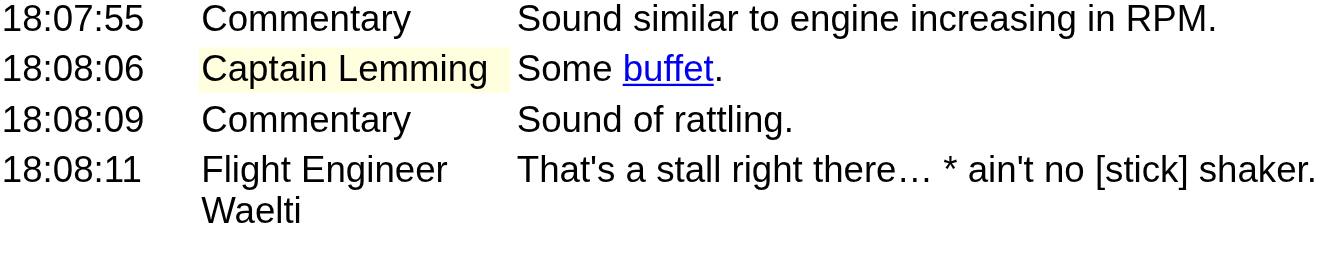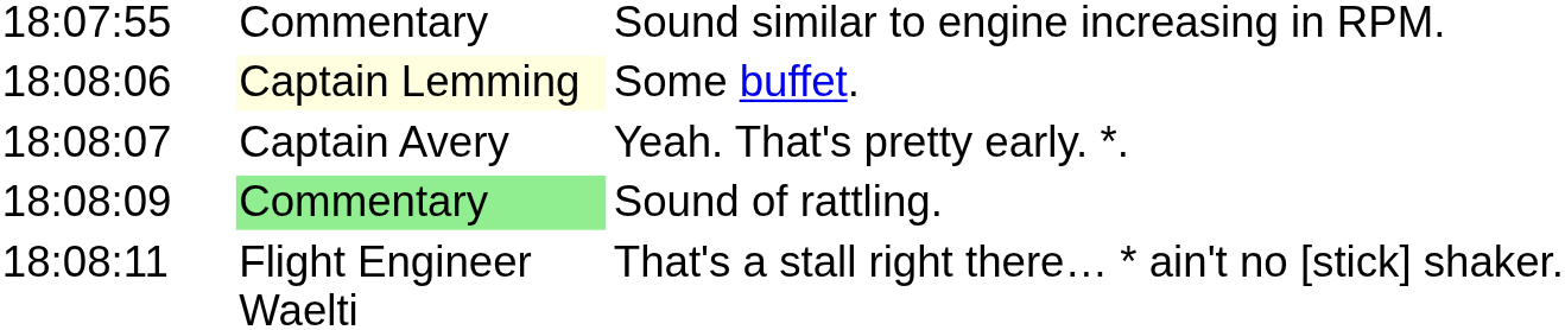+ row: 18:08:07 | Captain Avery | Yeah. That's pretty early. *.
Sound of rattling. | column 2: no background -> lightgreen background
